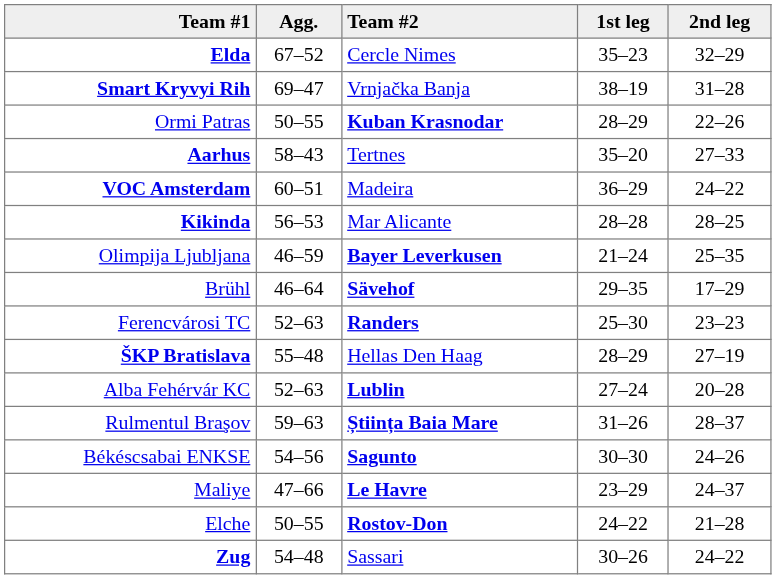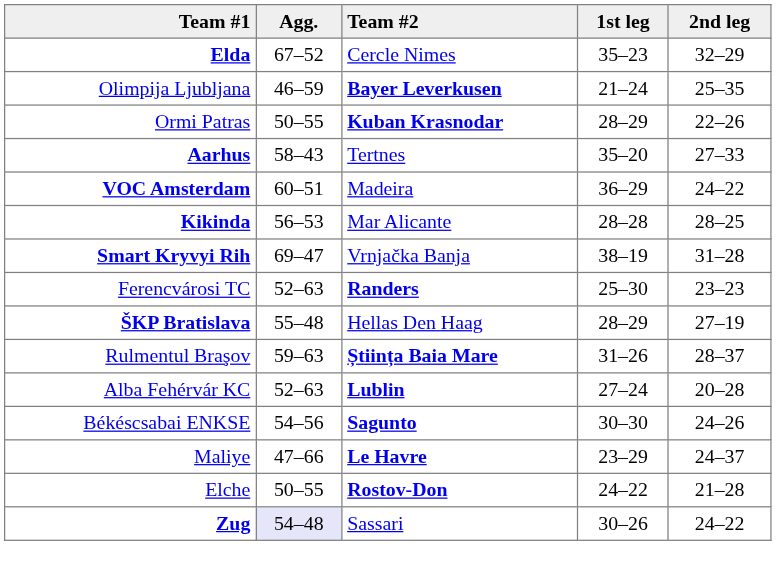rows swapped: Smart Kryvyi Rih <-> Olimpija Ljubljana
- row: Brühl | 46–64 | Sävehof | 29–35 | 17–29
rows swapped: Alba Fehérvár KC <-> Rulmentul Braşov
Zug | Agg.: no background -> lavender background
